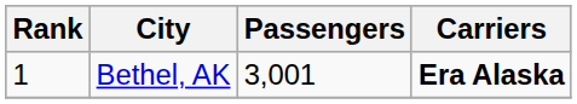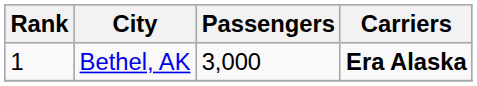Bethel, AK | Passengers: 3,001 -> 3,000
